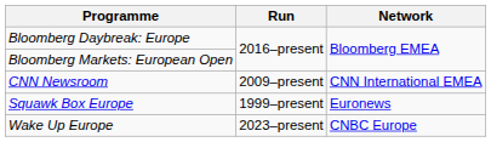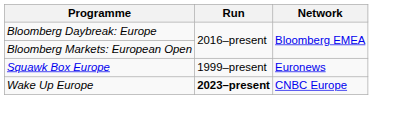- row: CNN Newsroom | 2009–present | CNN International EMEA
Wake Up Europe | Run: normal -> bold
